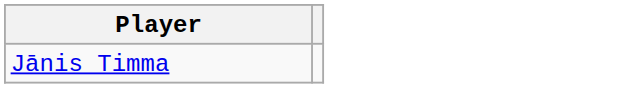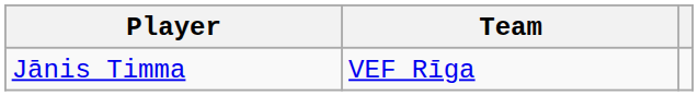+ column: Team | VEF Rīga
